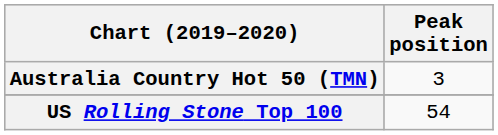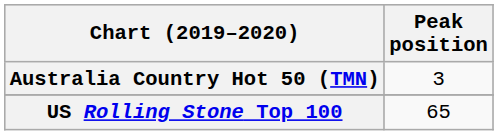US Rolling Stone Top 100 | Peak position: 54 -> 65
